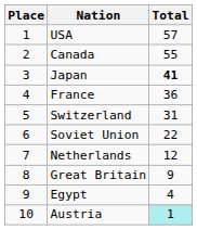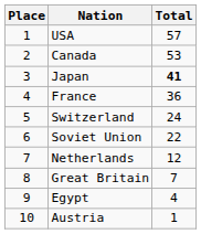Canada | Total: 55 -> 53
Switzerland | Total: 31 -> 24
Great Britain | Total: 9 -> 7
Austria | Total: paleturquoise background -> no background
